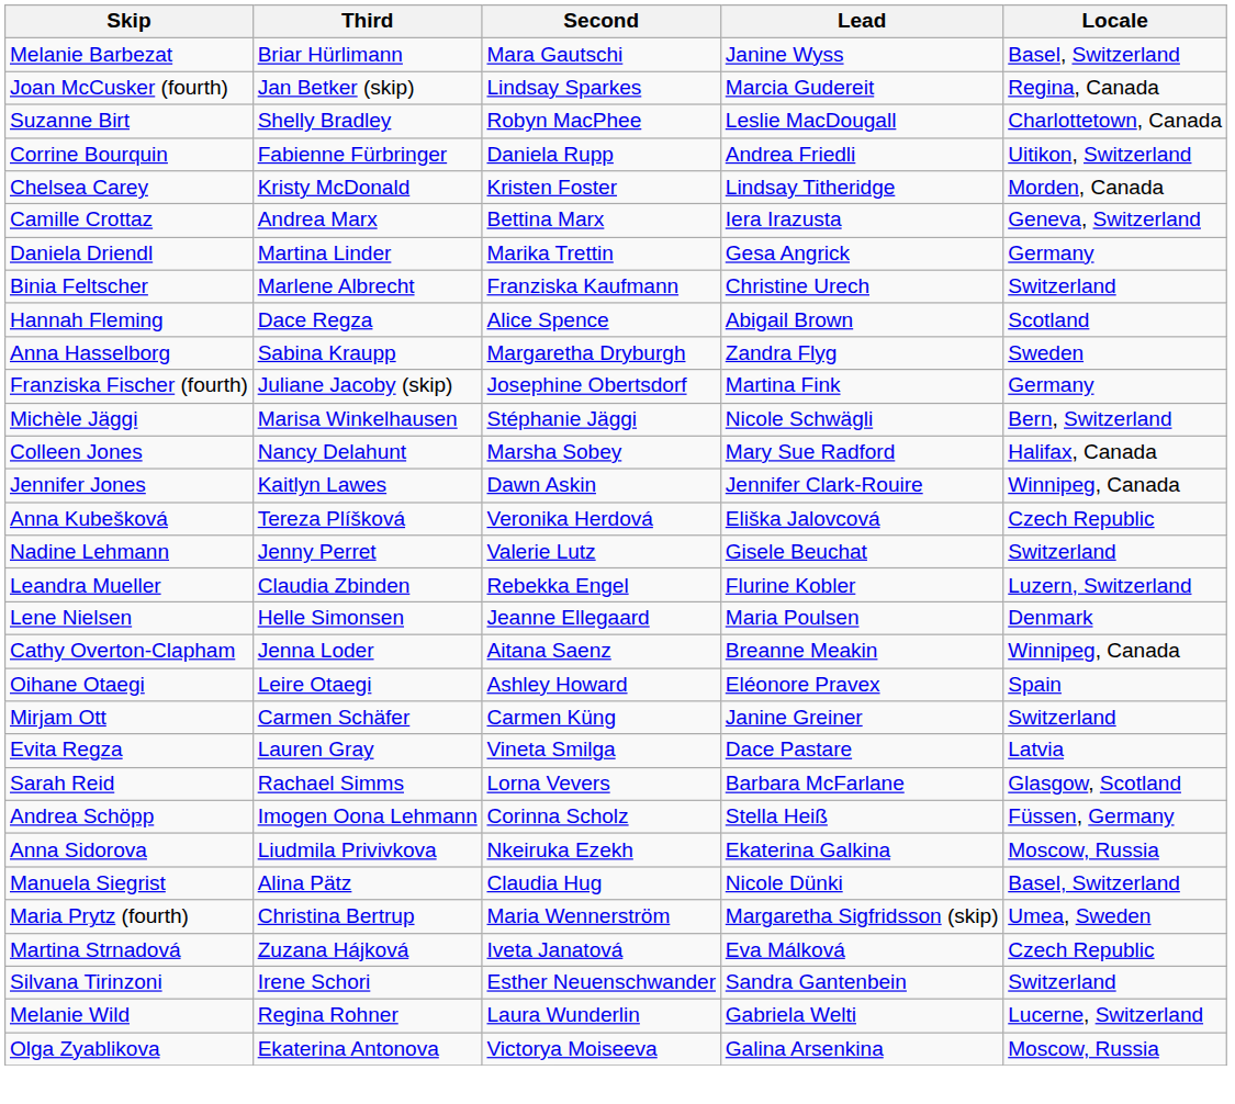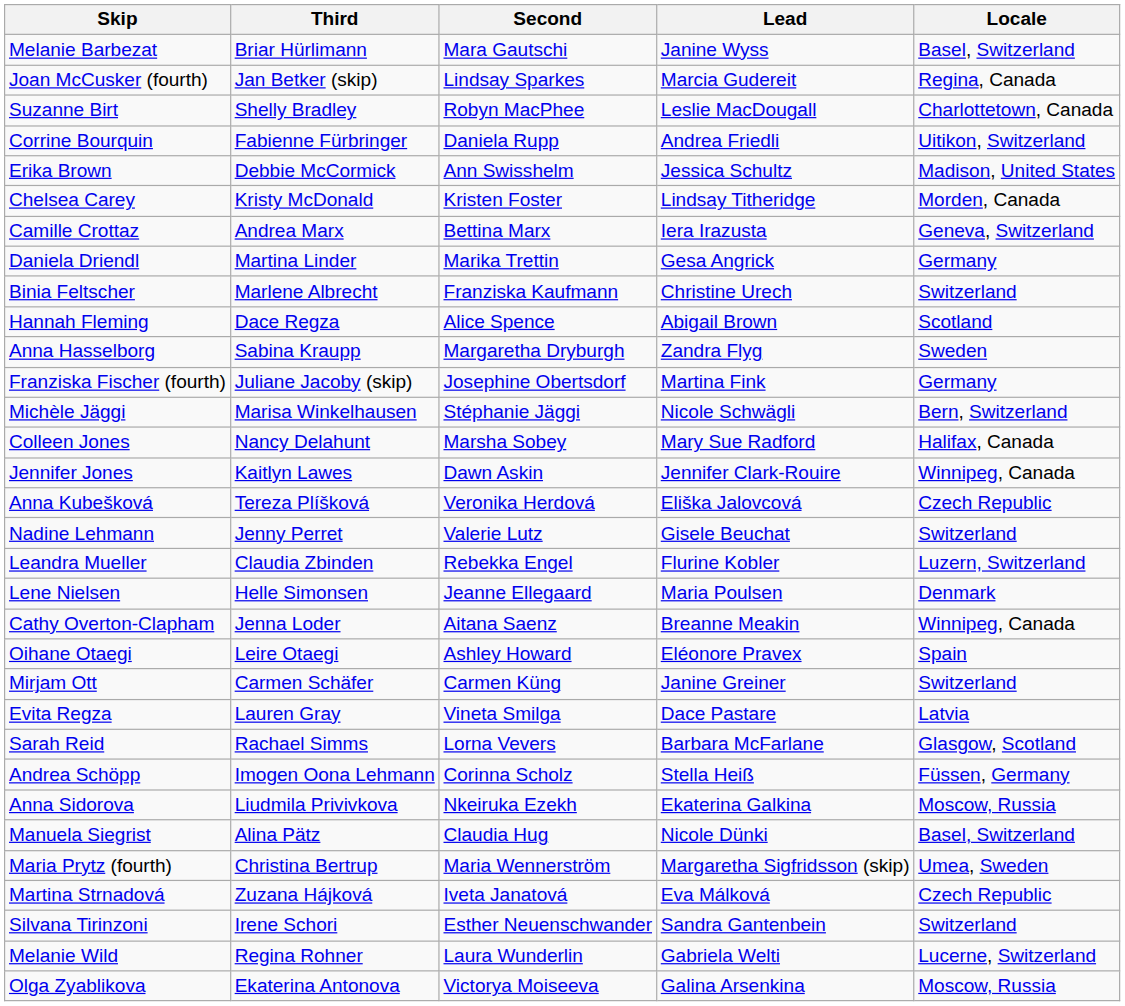+ row: Erika Brown | Debbie McCormick | Ann Swisshelm | Jessica Schultz | Madison, United States
